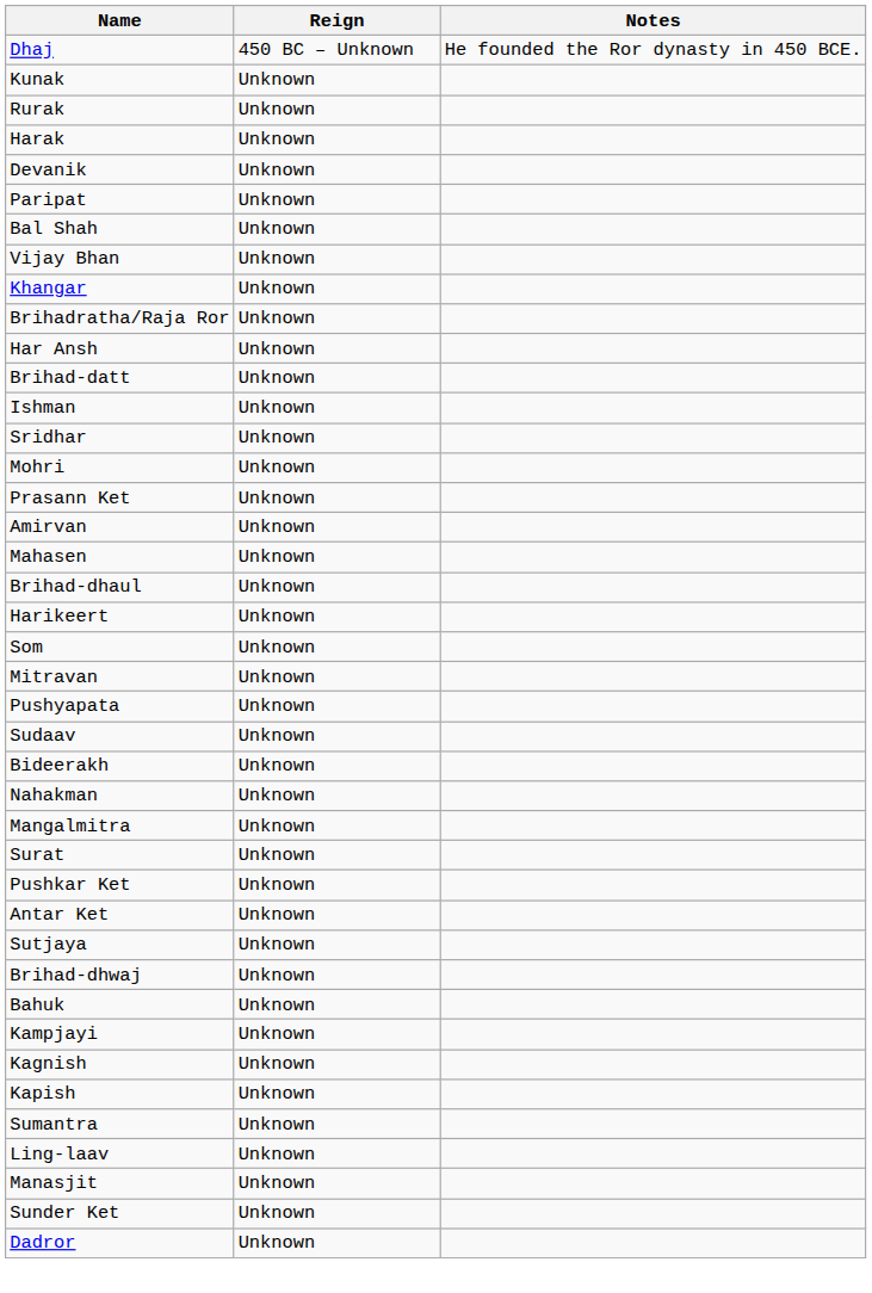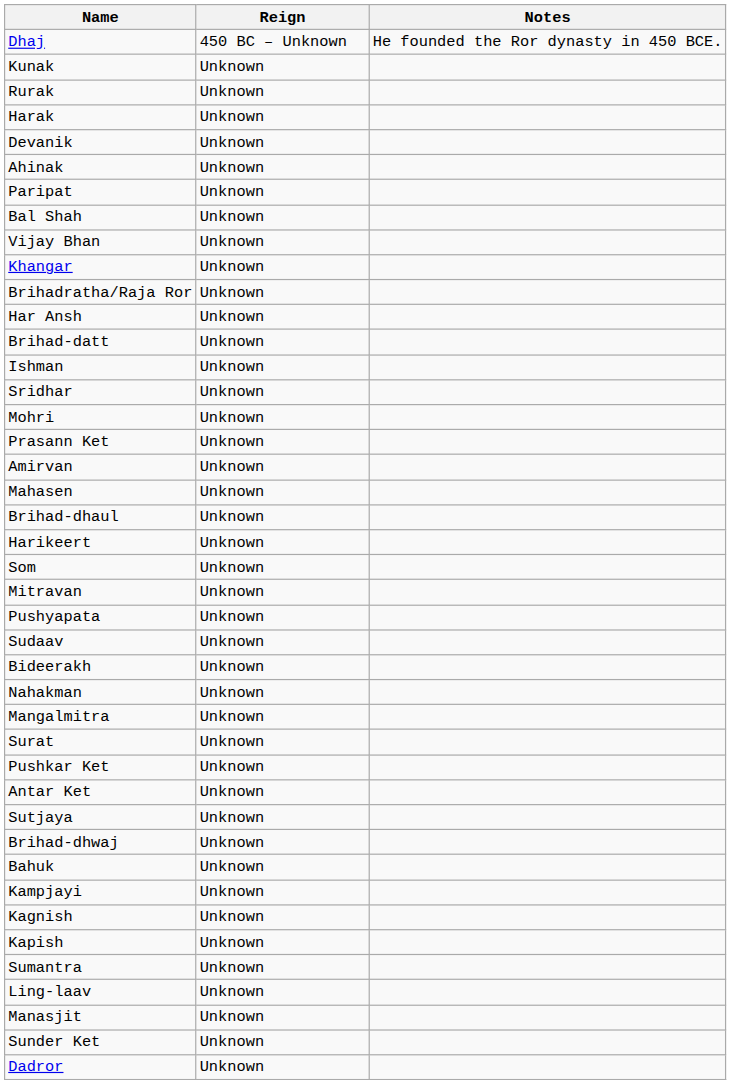+ row: Ahinak | Unknown
